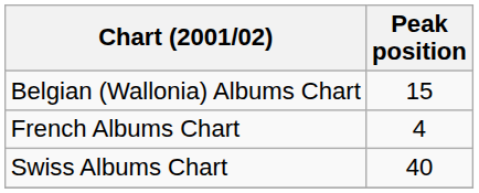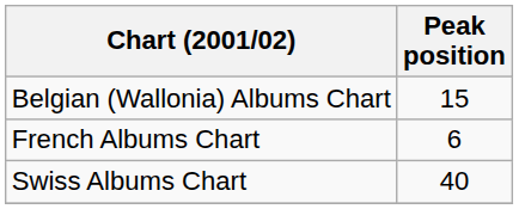French Albums Chart | Peak position: 4 -> 6
